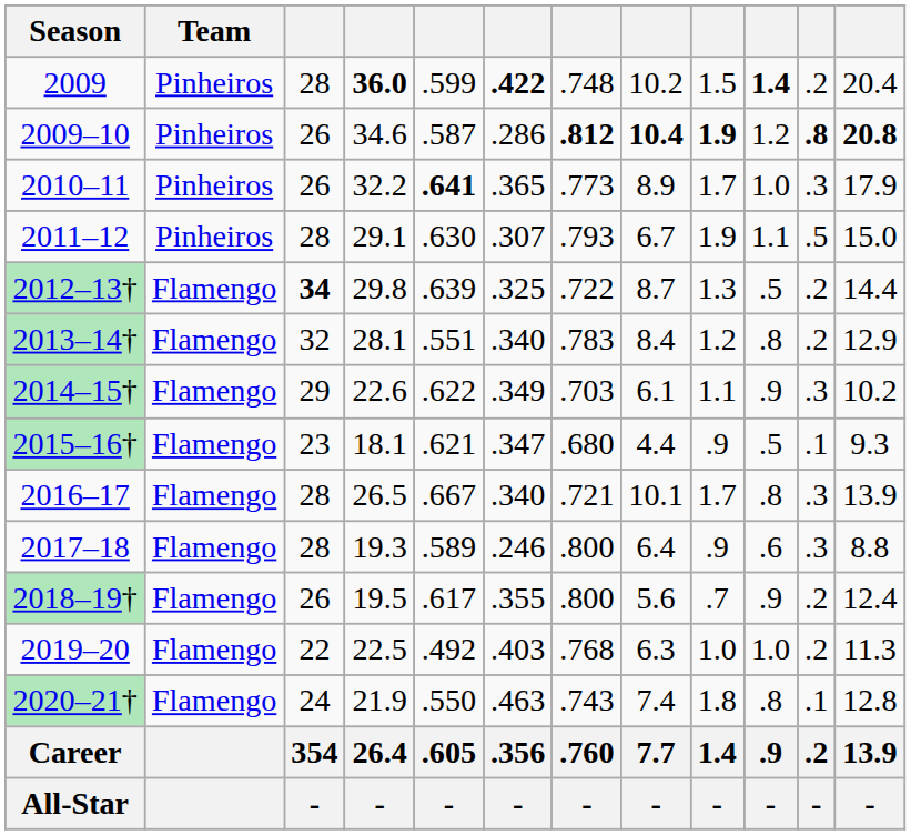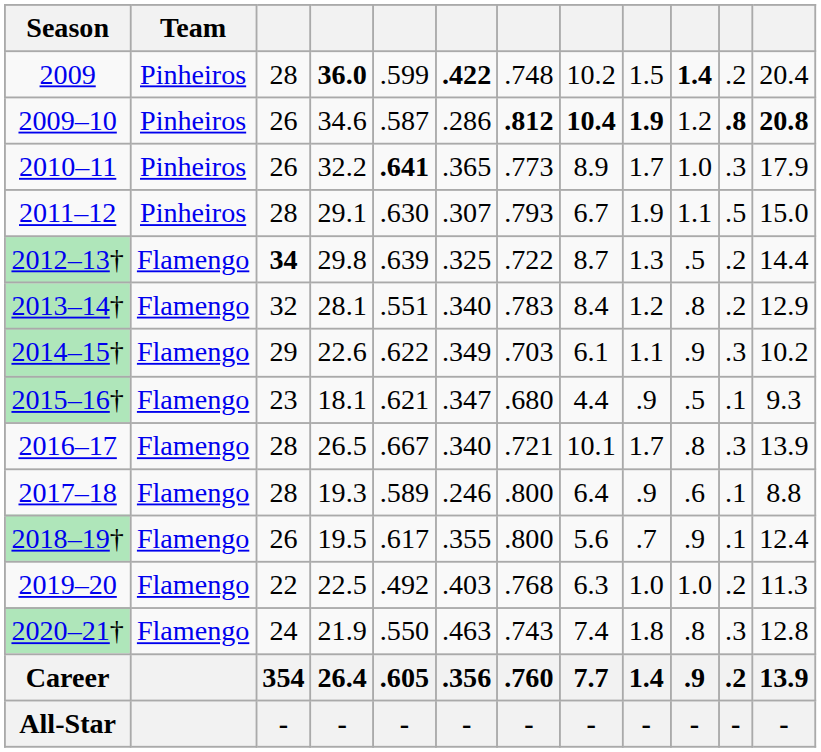2017–18 | column 11: .3 -> .1
2018–19† | column 11: .2 -> .1
2020–21† | column 11: .1 -> .3
